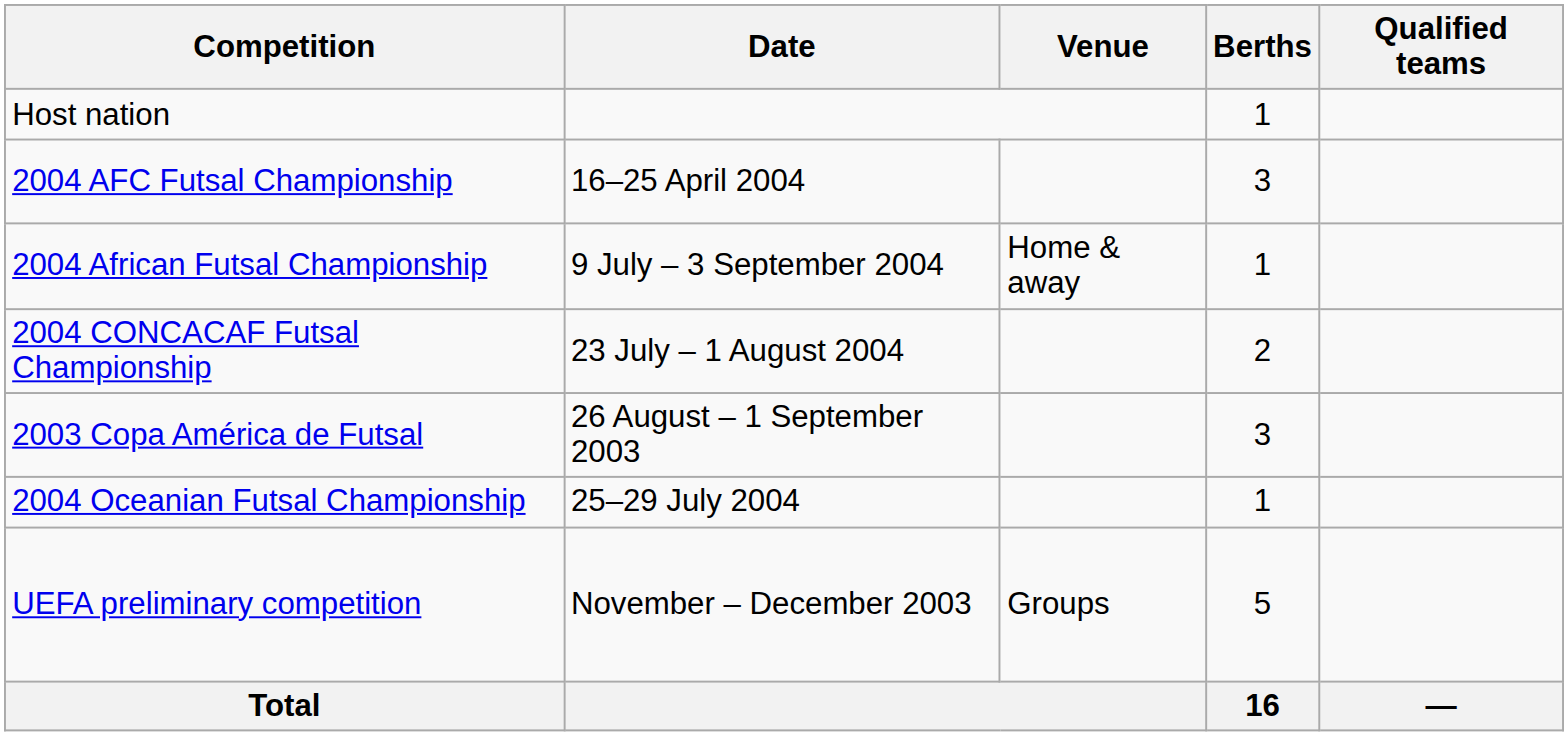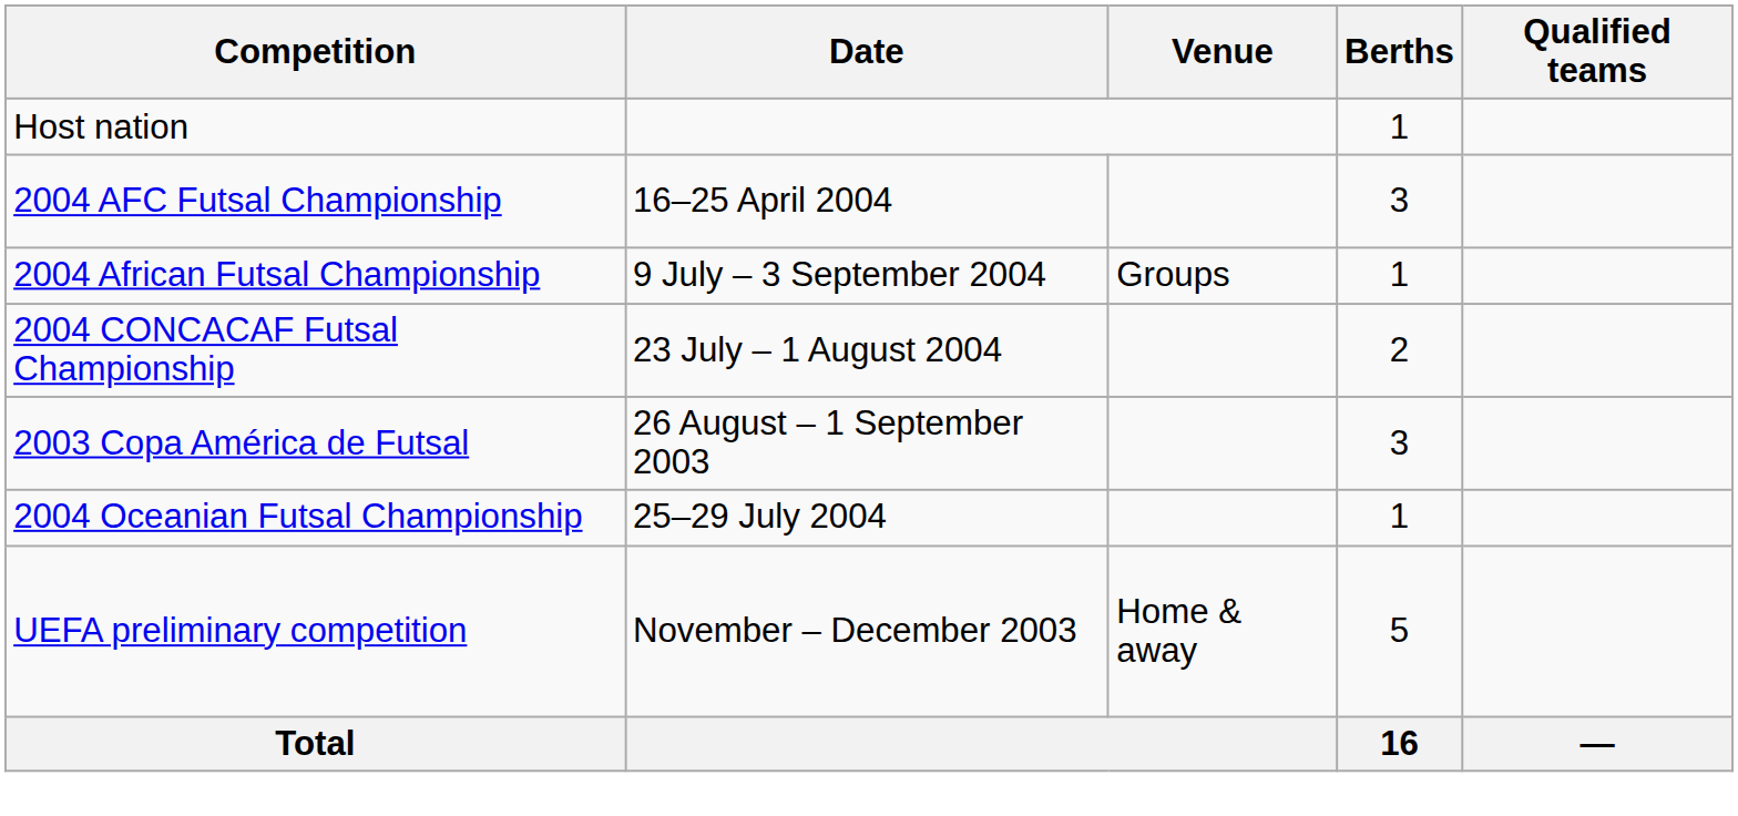2004 African Futsal Championship | Venue: Home & away -> Groups
UEFA preliminary competition | Venue: Groups -> Home & away
